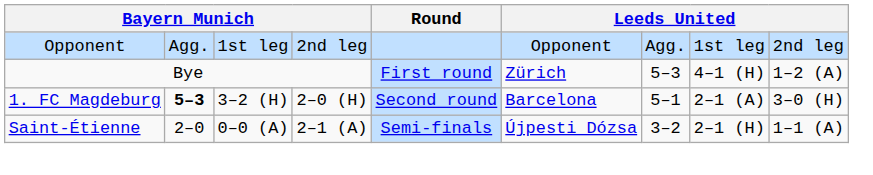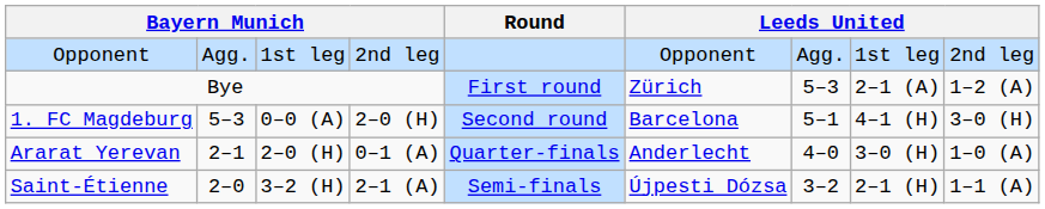Bye | column 8: 4–1 (H) -> 2–1 (A)
1. FC Magdeburg | column 2: bold -> normal
1. FC Magdeburg | column 3: 3–2 (H) -> 0–0 (A)
1. FC Magdeburg | column 8: 2–1 (A) -> 4–1 (H)
+ row: Ararat Yerevan | 2–1 | 2–0 (H) | 0–1 (A) | Quarter-finals | Anderlecht | 4–0 | 3–0 (H) | 1–0 (A)
Saint-Étienne | column 3: 0–0 (A) -> 3–2 (H)
